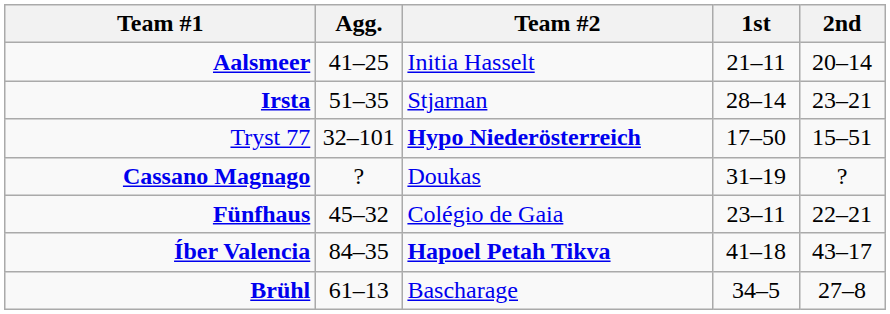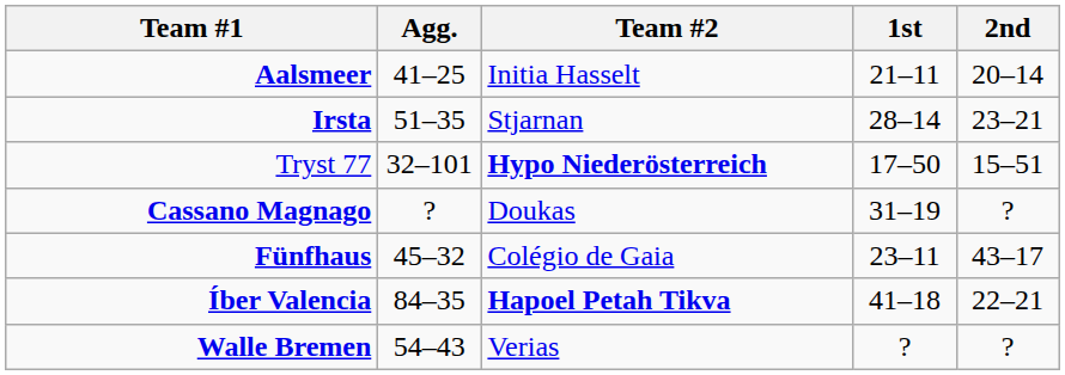Fünfhaus | 2nd: 22–21 -> 43–17
Íber Valencia | 2nd: 43–17 -> 22–21
- row: Brühl | 61–13 | Bascharage | 34–5 | 27–8
+ row: Walle Bremen | 54–43 | Verias | ? | ?
